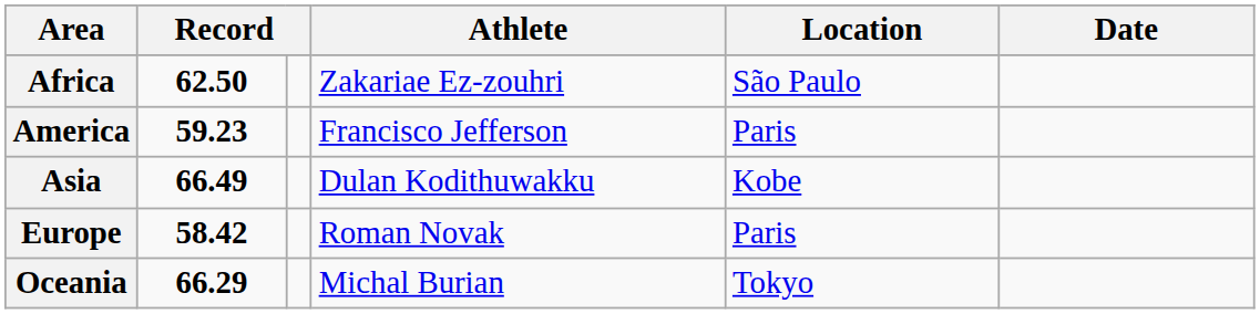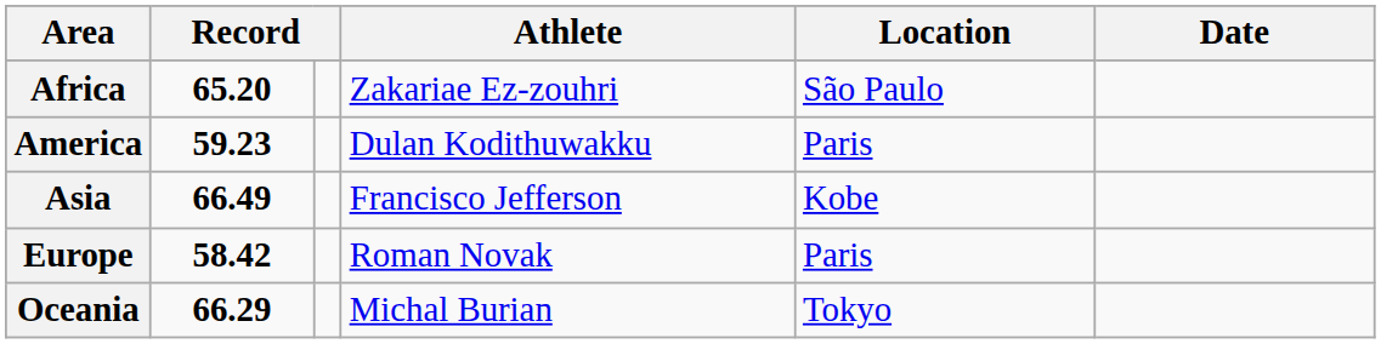Africa | column 2: 62.50 -> 65.20
America | Athlete: Francisco Jefferson -> Dulan Kodithuwakku
Asia | Athlete: Dulan Kodithuwakku -> Francisco Jefferson
